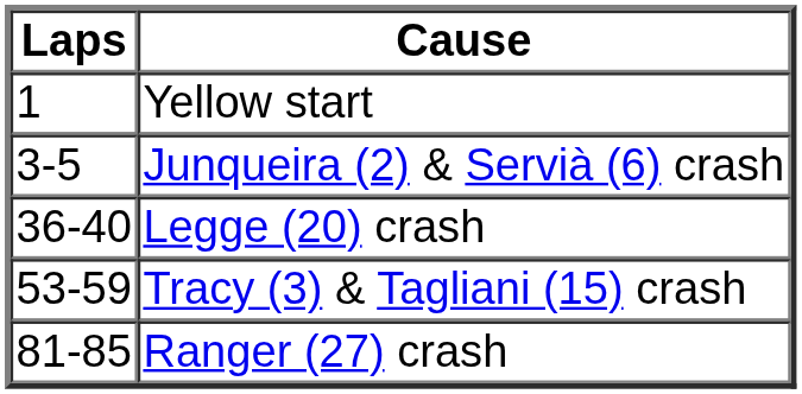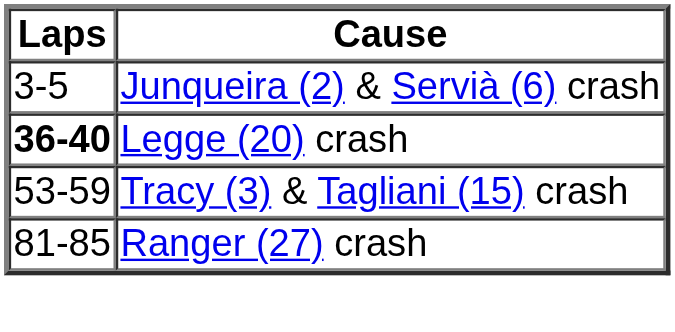- row: 1 | Yellow start
Legge (20) crash | Laps: normal -> bold
